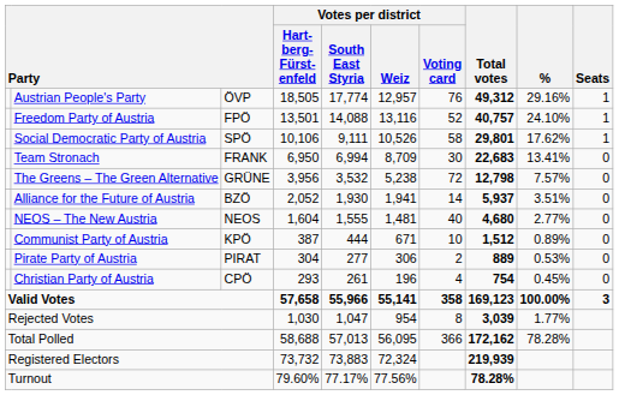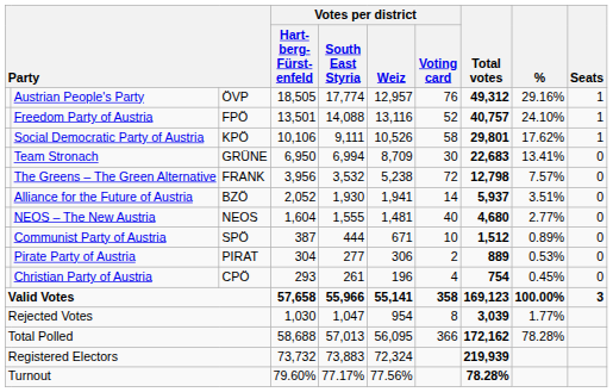Social Democratic Party of Austria | column 3: SPÖ -> KPÖ
Team Stronach | column 3: FRANK -> GRÜNE
The Greens – The Green Alternative | column 3: GRÜNE -> FRANK
Communist Party of Austria | column 3: KPÖ -> SPÖ
